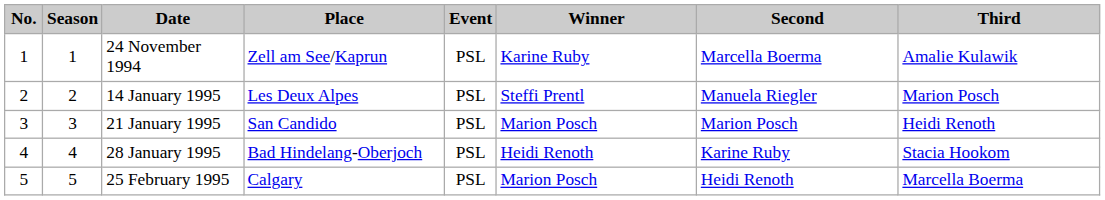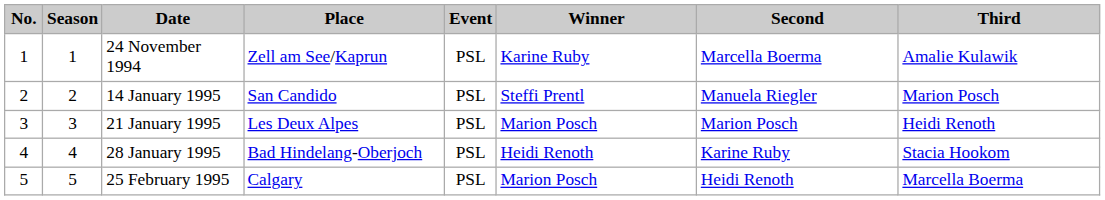14 January 1995 | Place: Les Deux Alpes -> San Candido
21 January 1995 | Place: San Candido -> Les Deux Alpes
